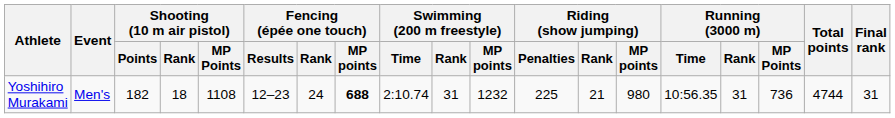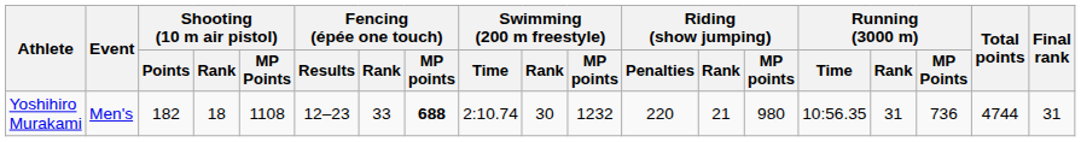Yoshihiro Murakami | Fencing (épée one touch) / Rank: 24 -> 33
Yoshihiro Murakami | Swimming (200 m freestyle) / Rank: 31 -> 30
Yoshihiro Murakami | Riding (show jumping) / Penalties: 225 -> 220
